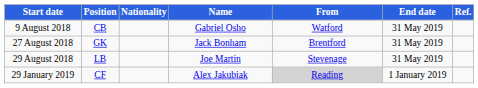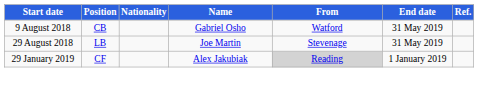- row: 27 August 2018 | GK | Jack Bonham | Brentford | 31 May 2019
